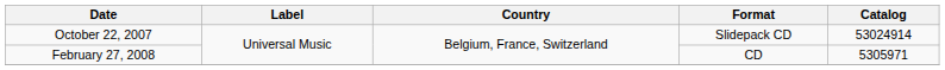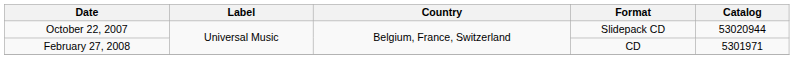October 22, 2007 | Catalog: 53024914 -> 53020944
February 27, 2008 | Catalog: 5305971 -> 5301971
